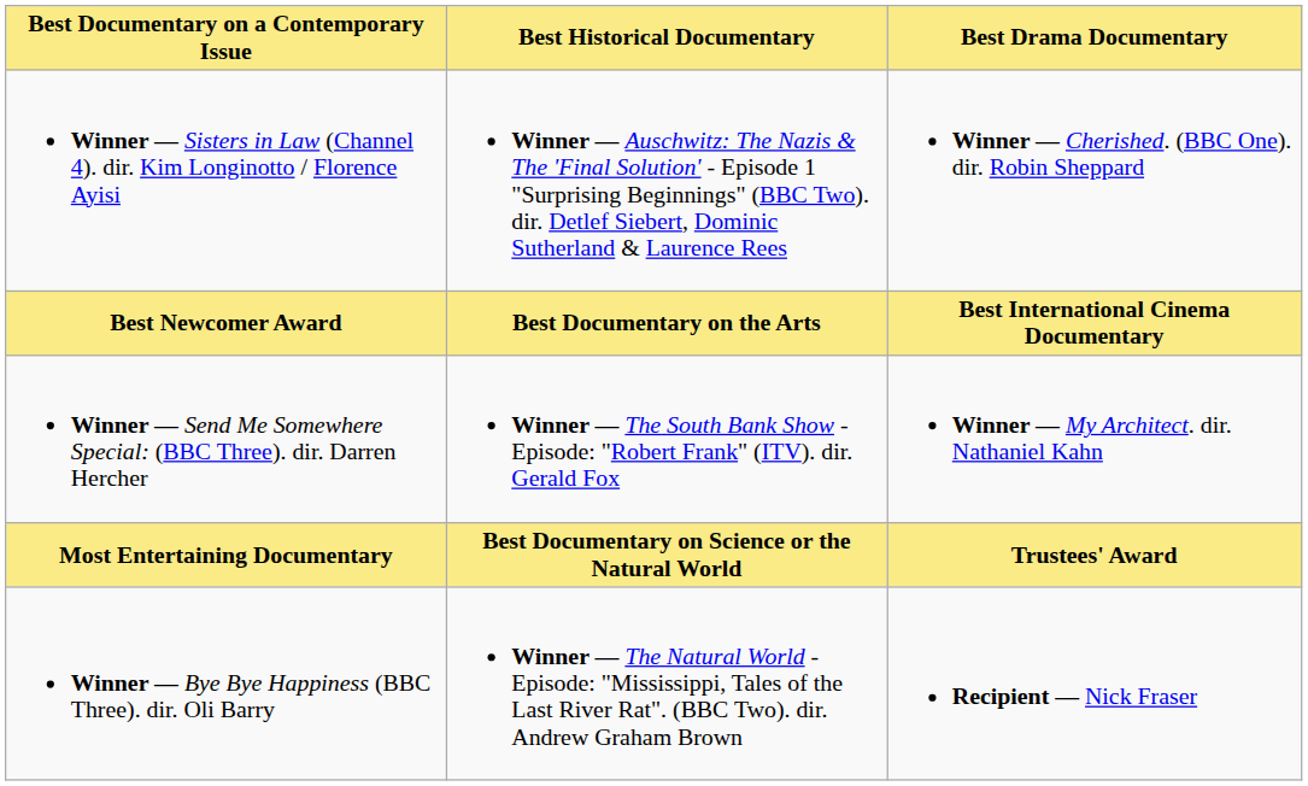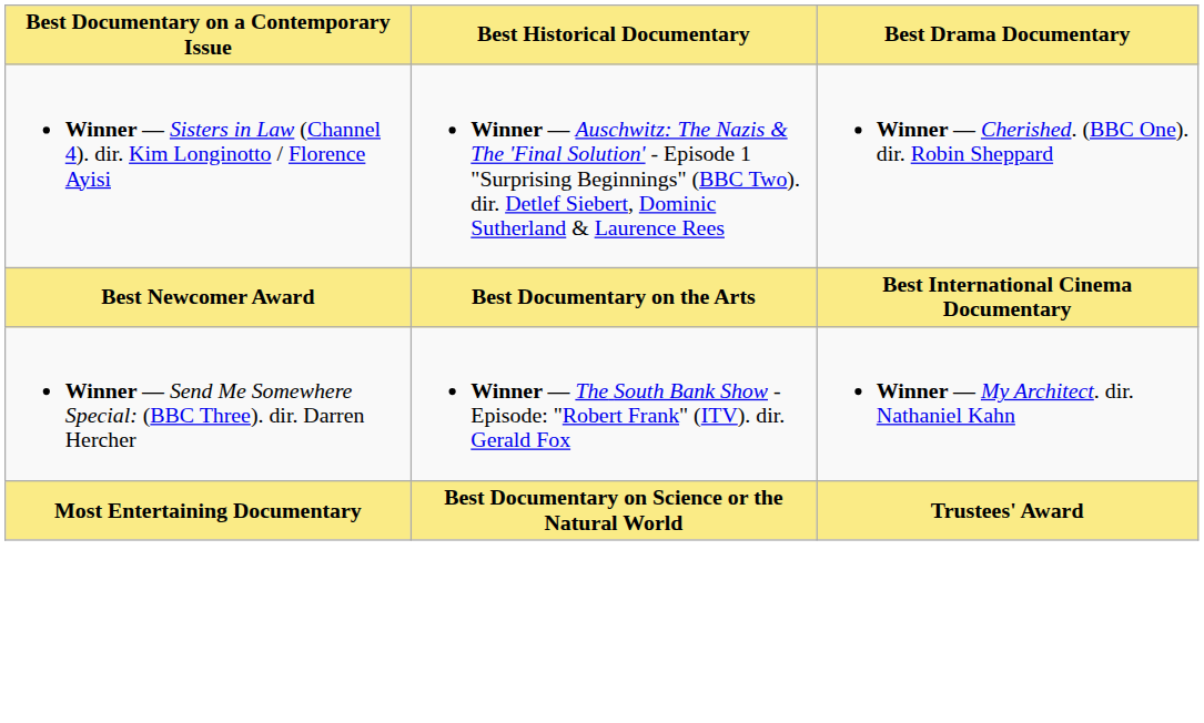- row: Winner — Bye Bye Happiness (BBC Three). dir. Oli Barry | Winner — The Natural World - Episode: "Mississippi, Tales of the Last River Rat". (BBC Two). dir. Andrew Graham Brown | Recipient — Nick Fraser
